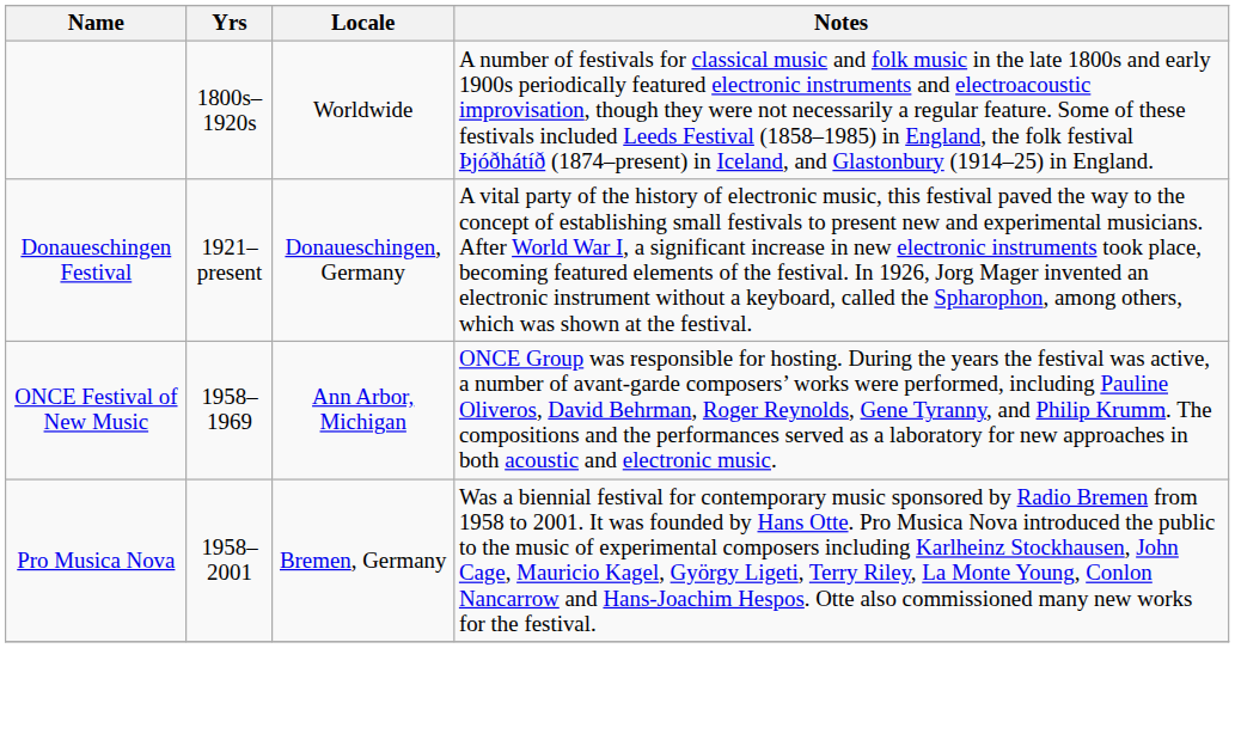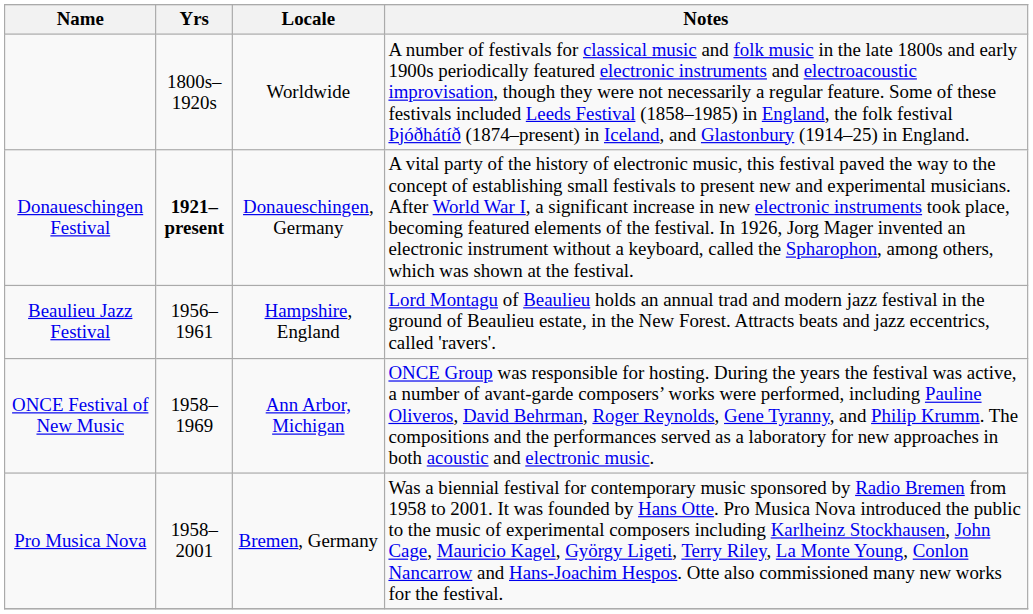Donaueschingen Festival | Yrs: normal -> bold
+ row: Beaulieu Jazz Festival | 1956–1961 | Hampshire, England | Lord Montagu of Beaulieu holds an annual trad and modern jazz festival in the ground of Beaulieu estate, in the New Forest. Attracts beats and jazz eccentrics, called 'ravers'.
